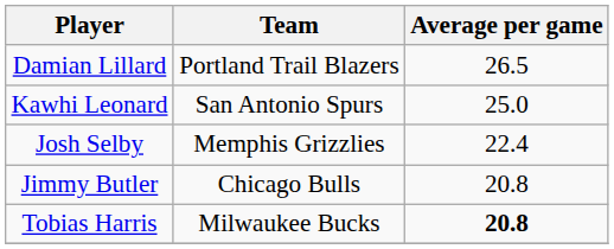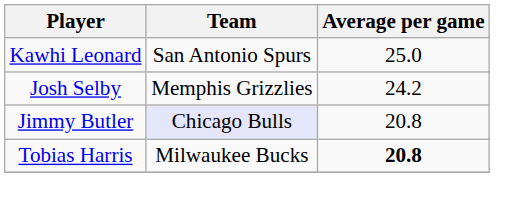- row: Damian Lillard | Portland Trail Blazers | 26.5
Josh Selby | Average per game: 22.4 -> 24.2
Jimmy Butler | Team: no background -> lavender background
